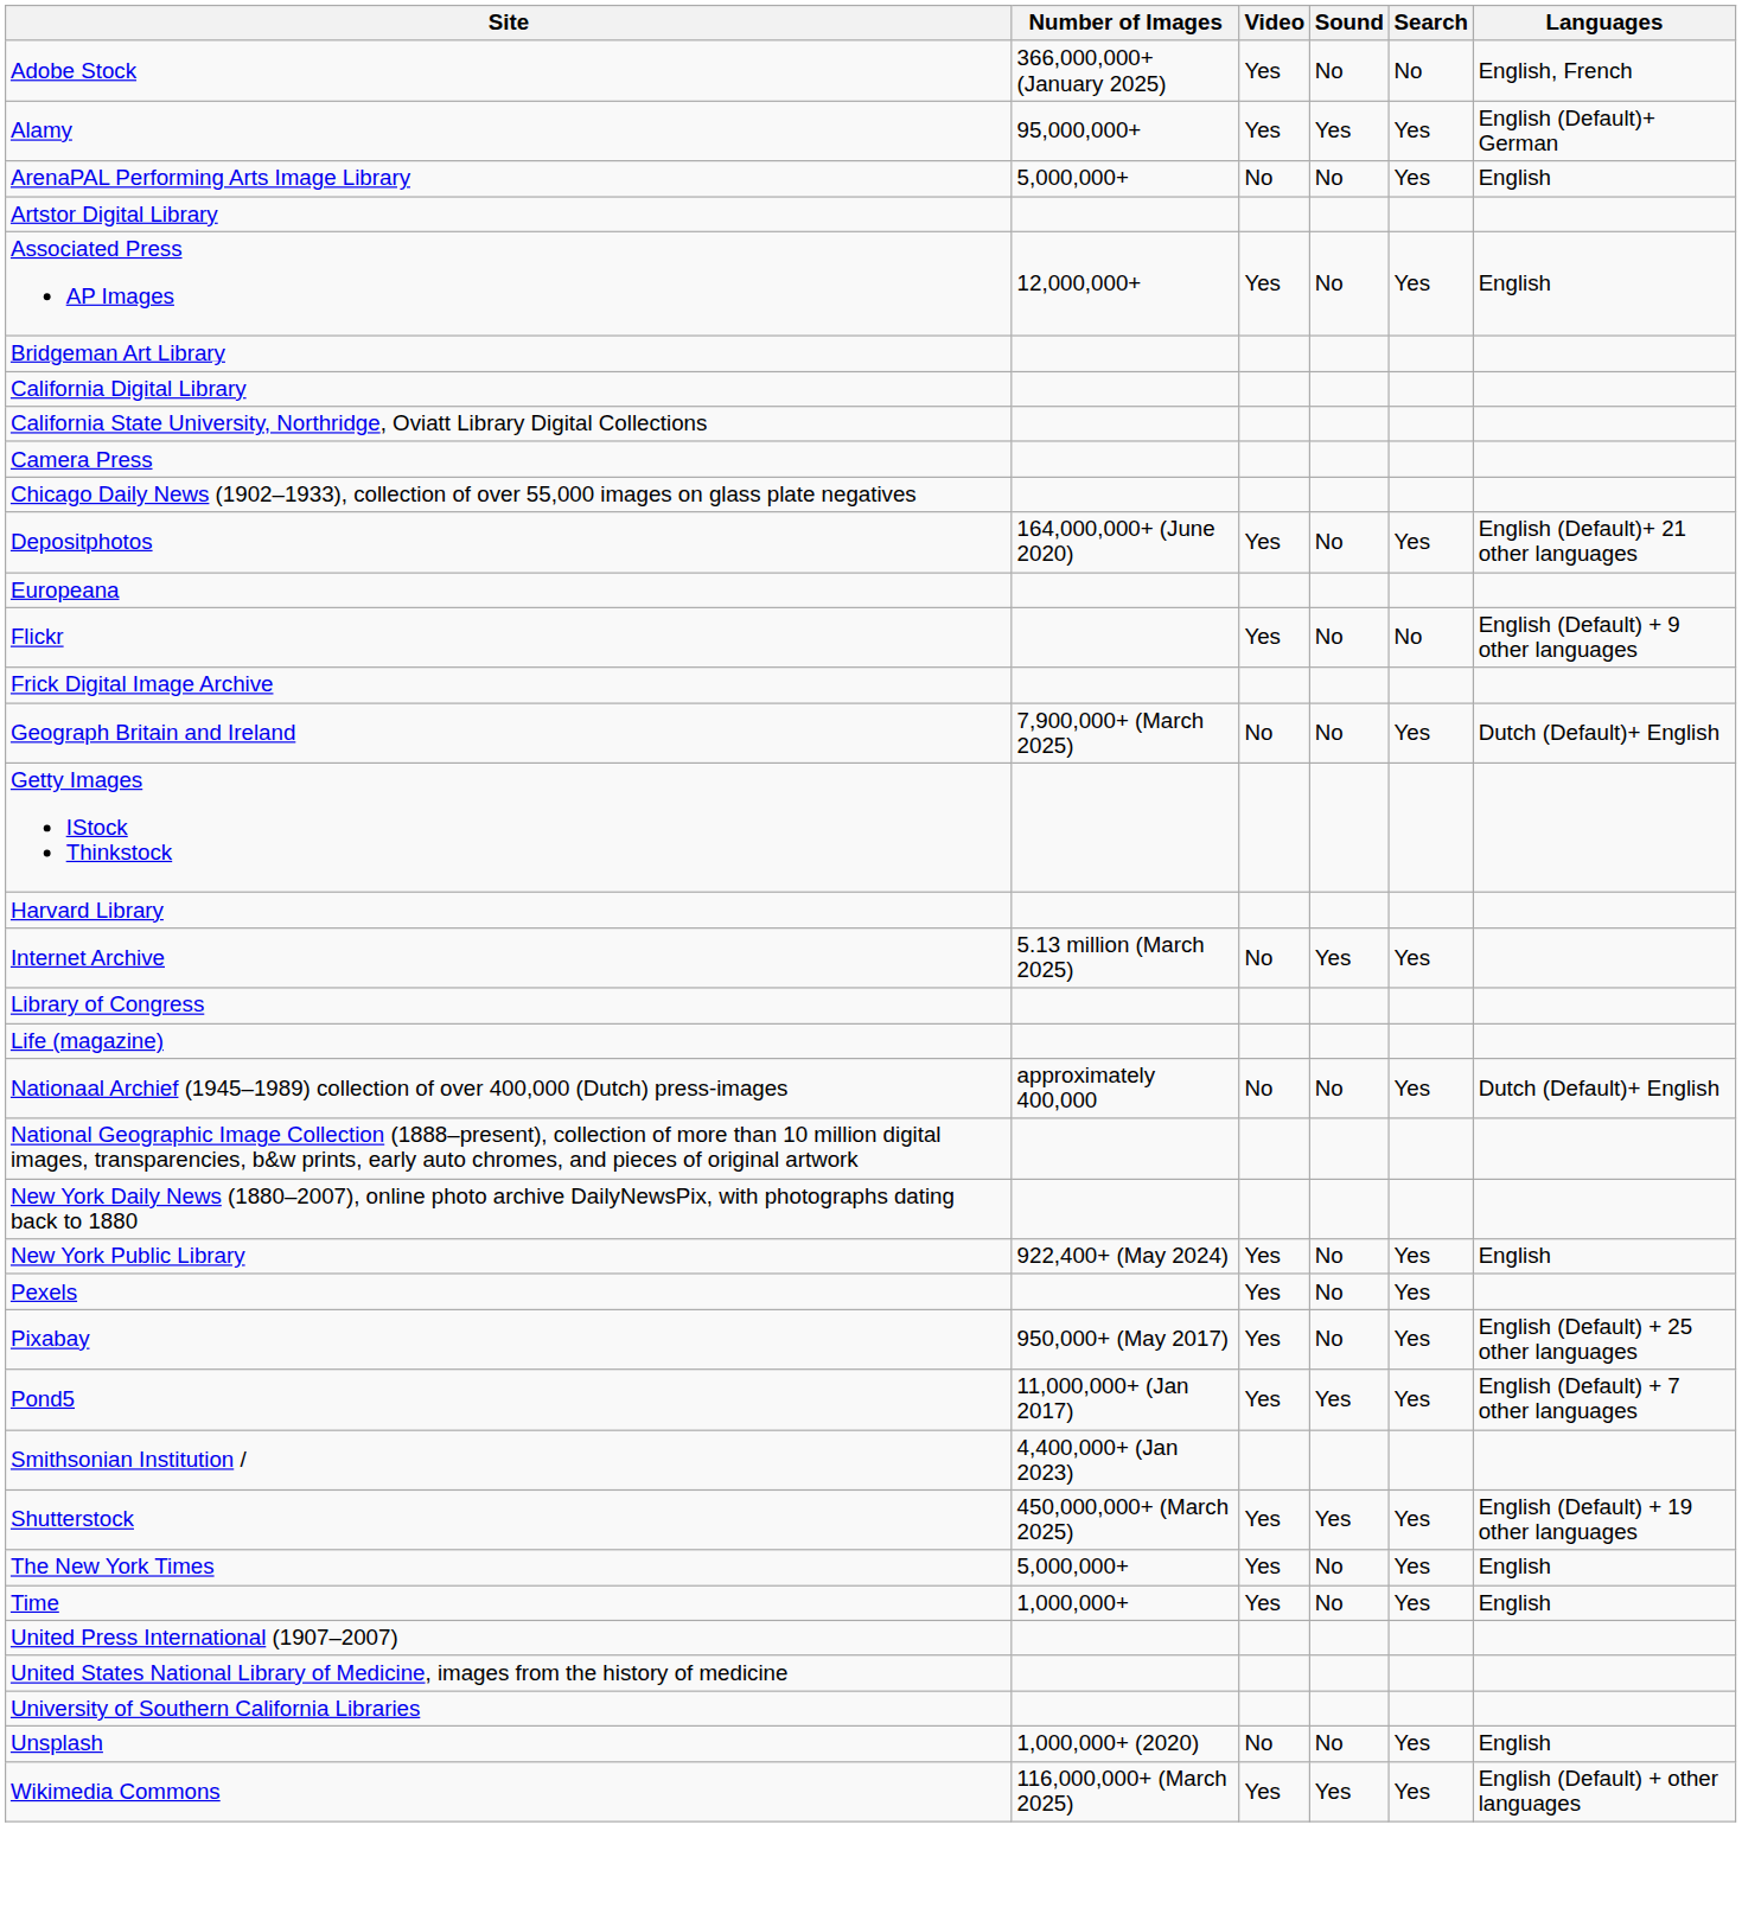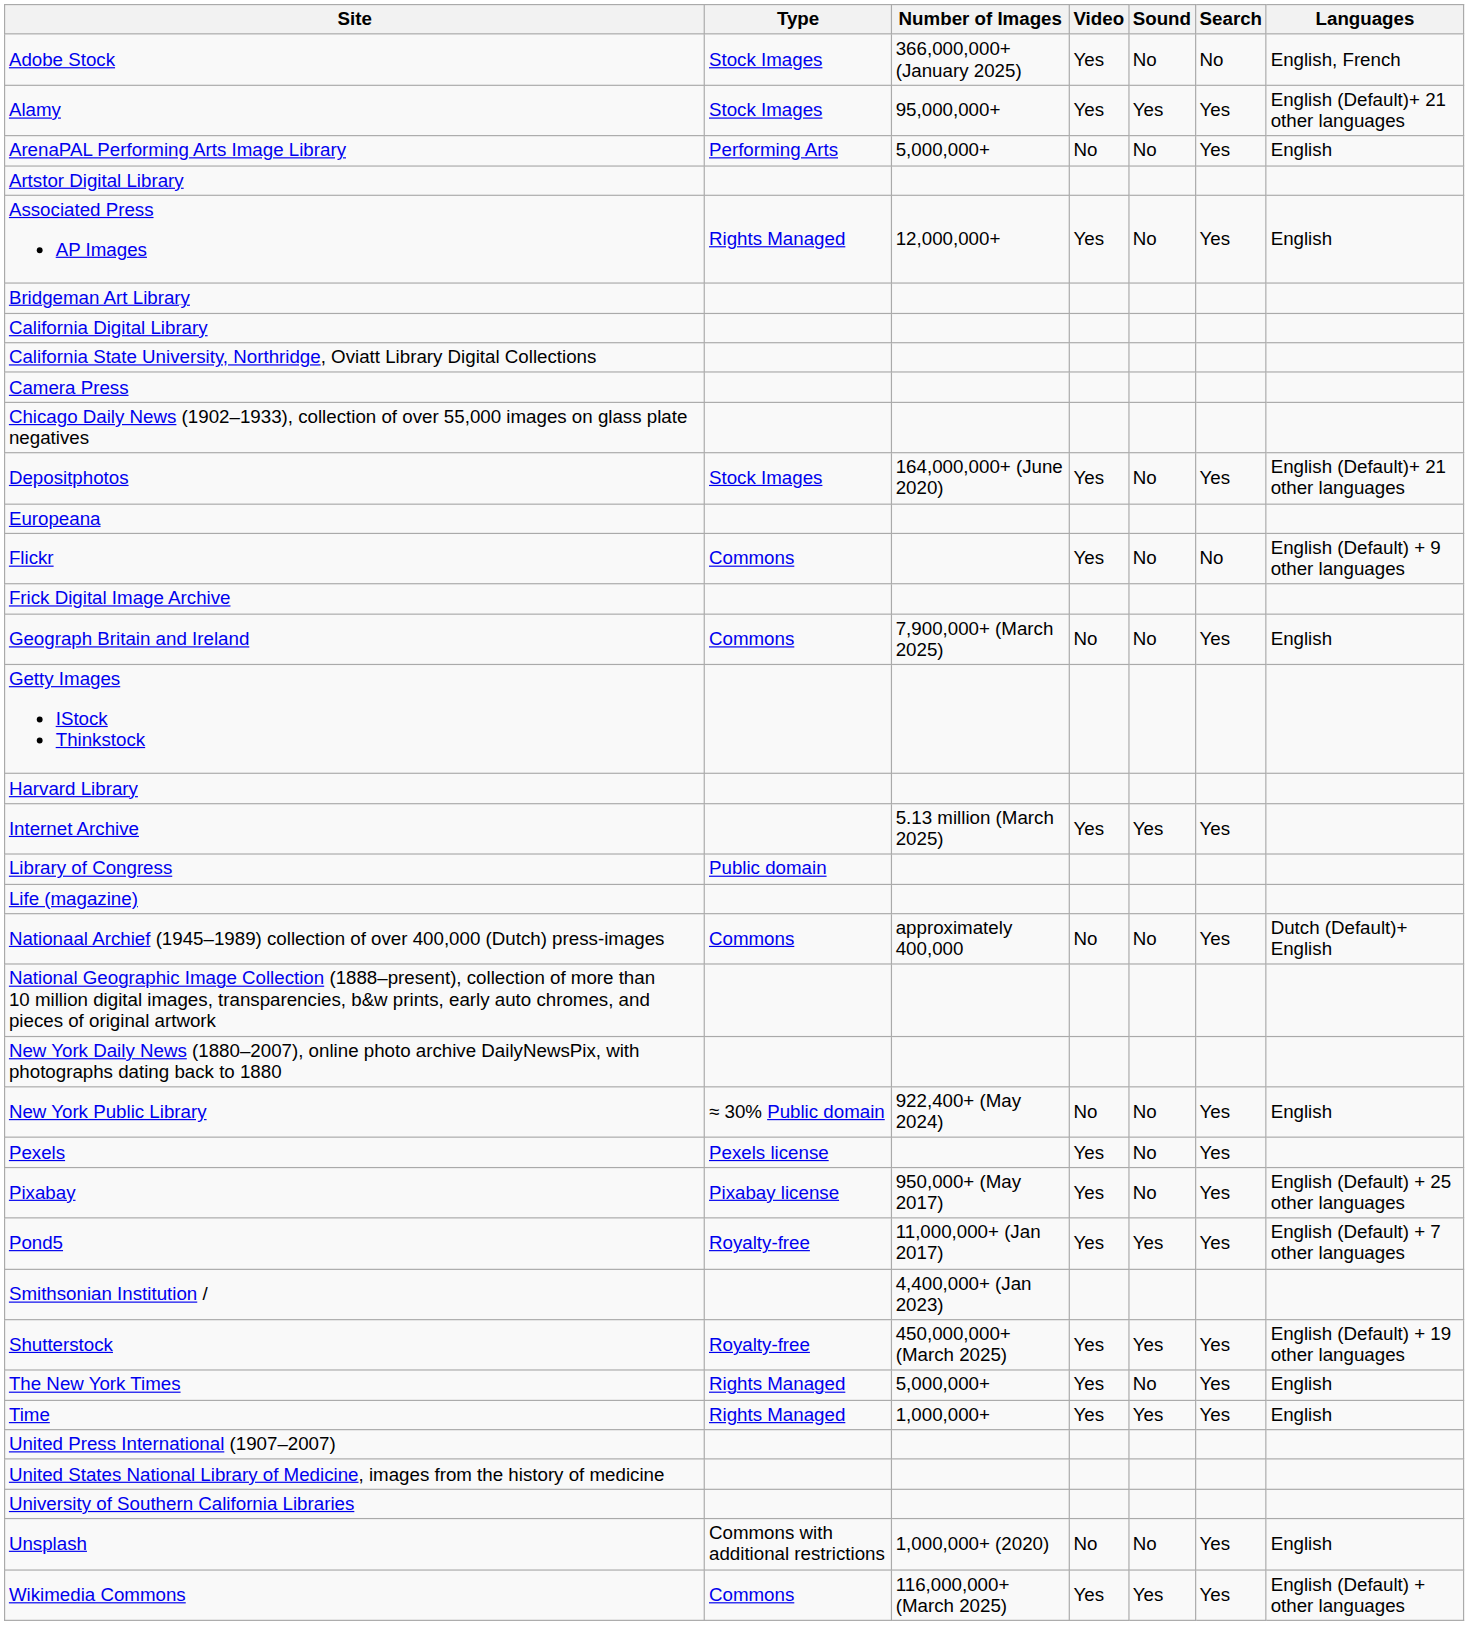+ column: Type | Stock Images | Stock Images | Performing Arts | Rights Managed | Stock Images | Commons | Commons | Public domain | Commons | ≈ 30% Public domain | Pexels license | Pixabay license | Royalty-free | Royalty-free | Rights Managed | Rights Managed | Commons with additional restrictions | Commons
Alamy | Languages: English (Default)+ German -> English (Default)+ 21 other languages
Geograph Britain and Ireland | Languages: Dutch (Default)+ English -> English
Internet Archive | Video: No -> Yes
New York Public Library | Video: Yes -> No
Time | Sound: No -> Yes
